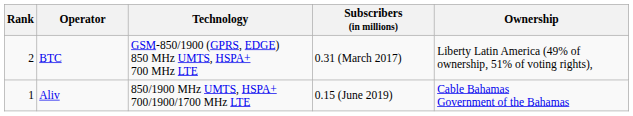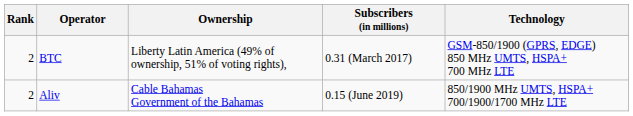columns swapped: Technology <-> Ownership
Aliv | Rank: 1 -> 2
